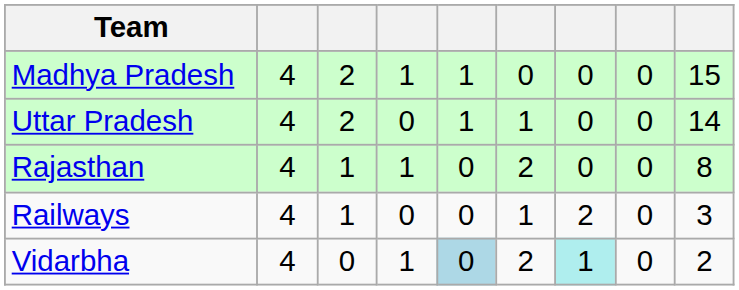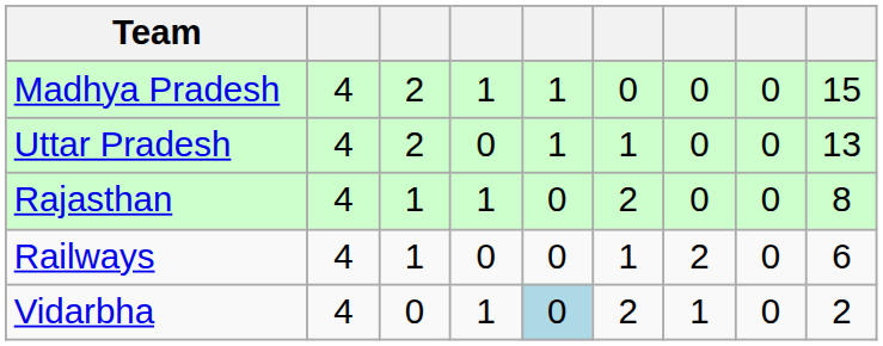Uttar Pradesh | column 9: 14 -> 13
Railways | column 9: 3 -> 6
Vidarbha | column 7: paleturquoise background -> no background
